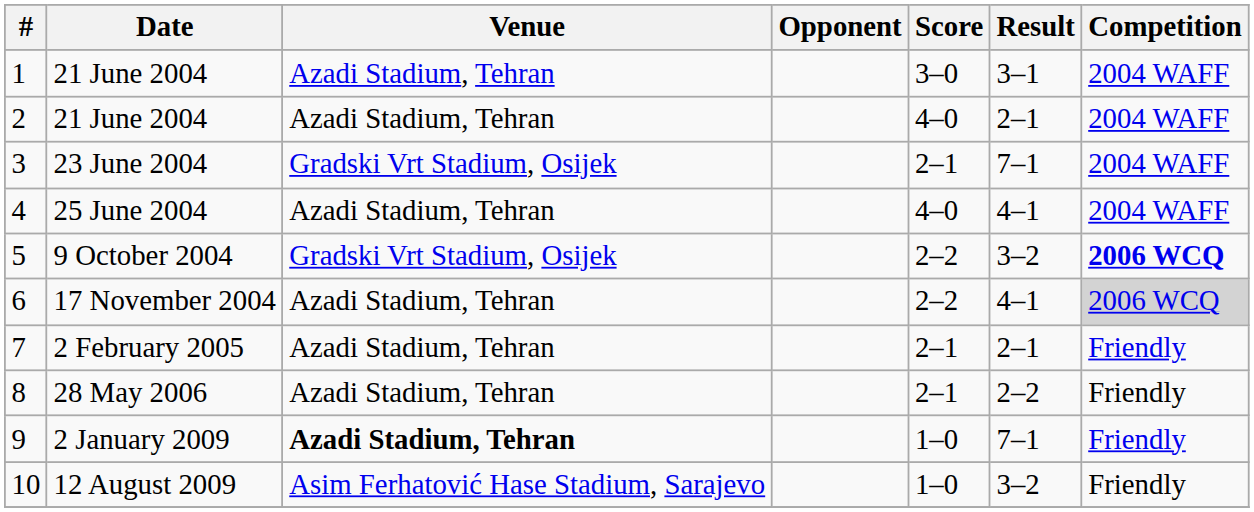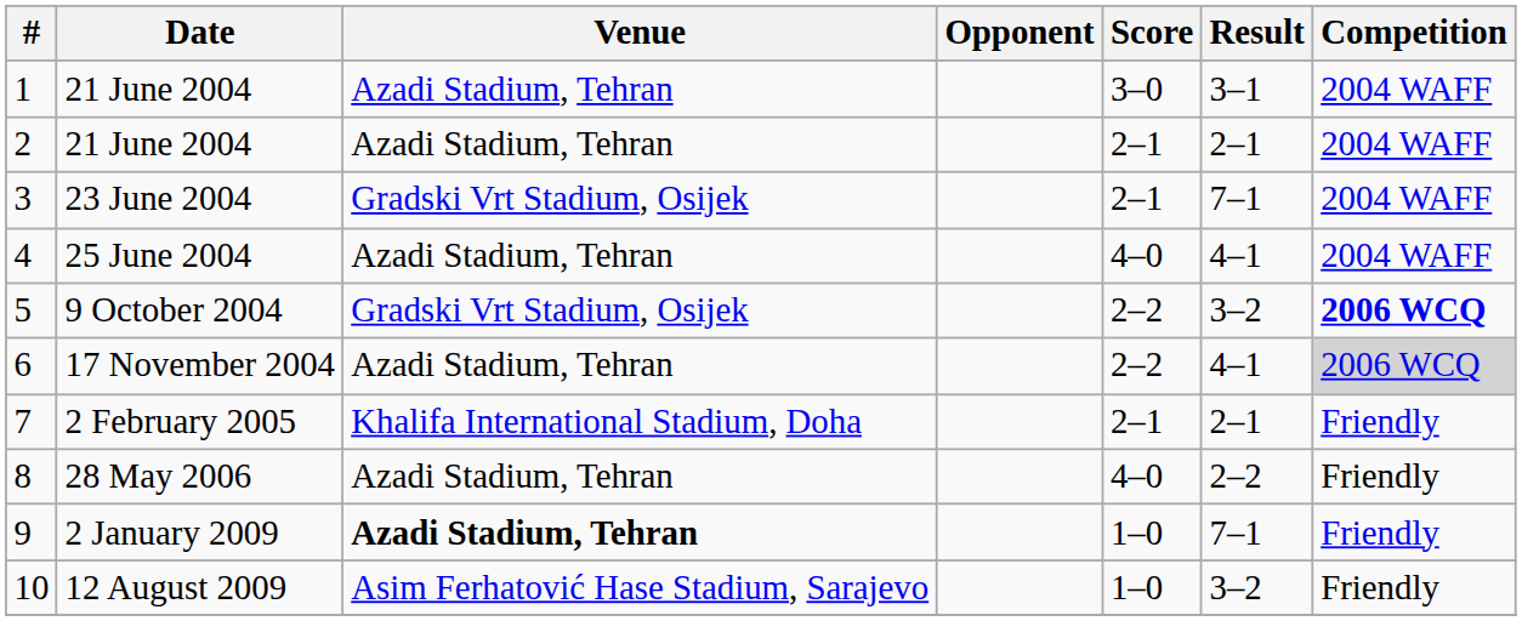2 / 21 June 2004 | Score: 4–0 -> 2–1
2 February 2005 | Venue: Azadi Stadium, Tehran -> Khalifa International Stadium, Doha
28 May 2006 | Score: 2–1 -> 4–0
